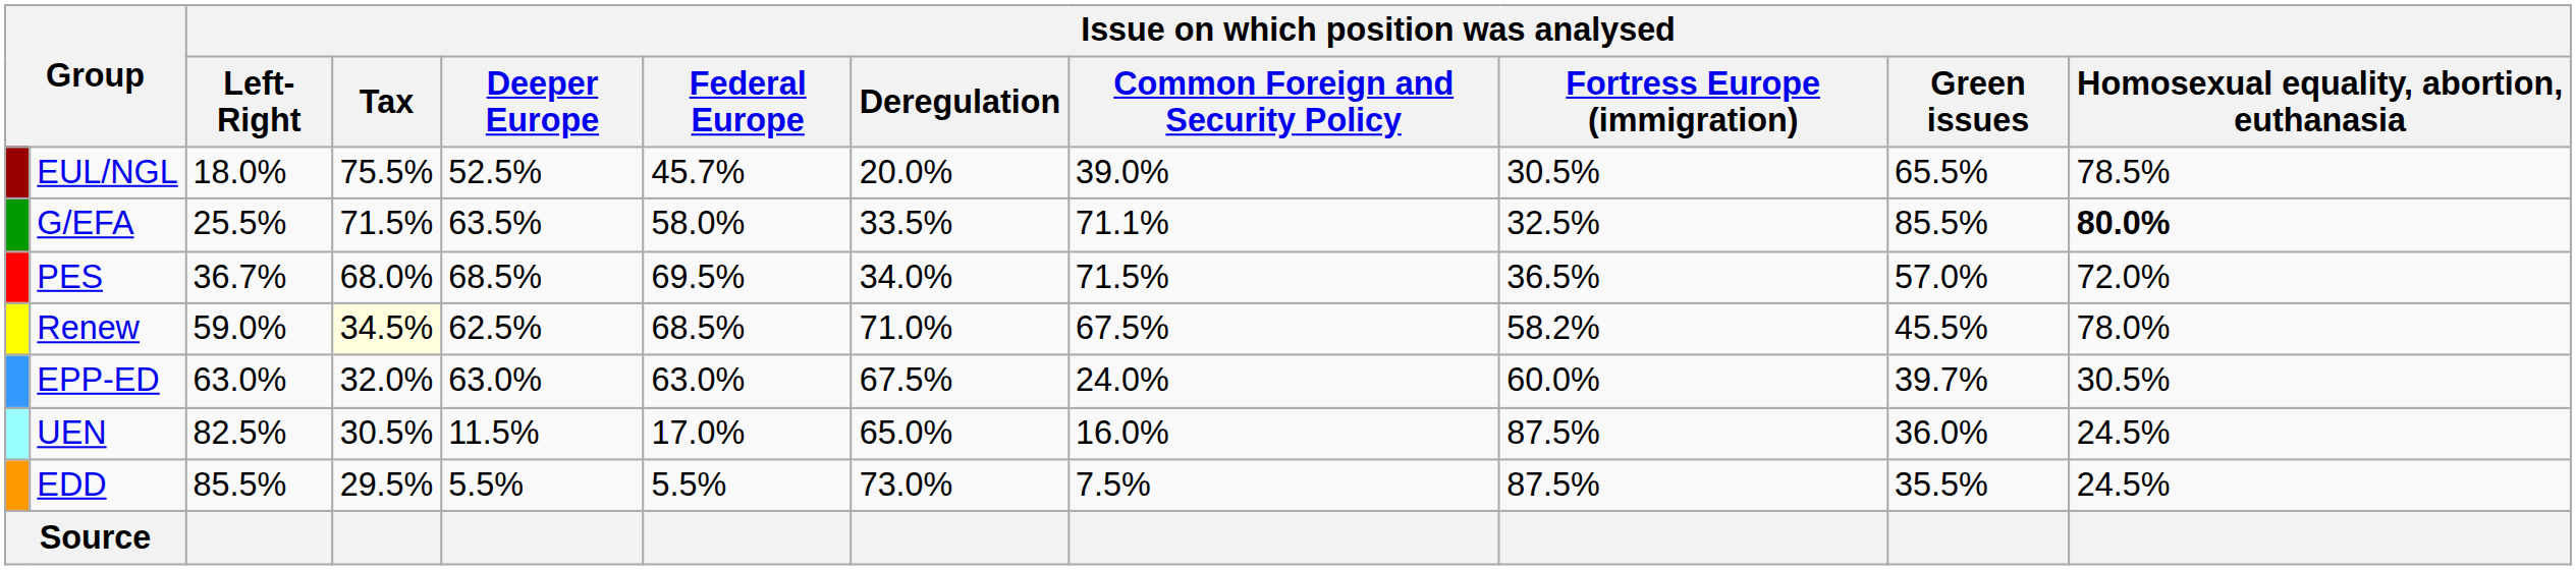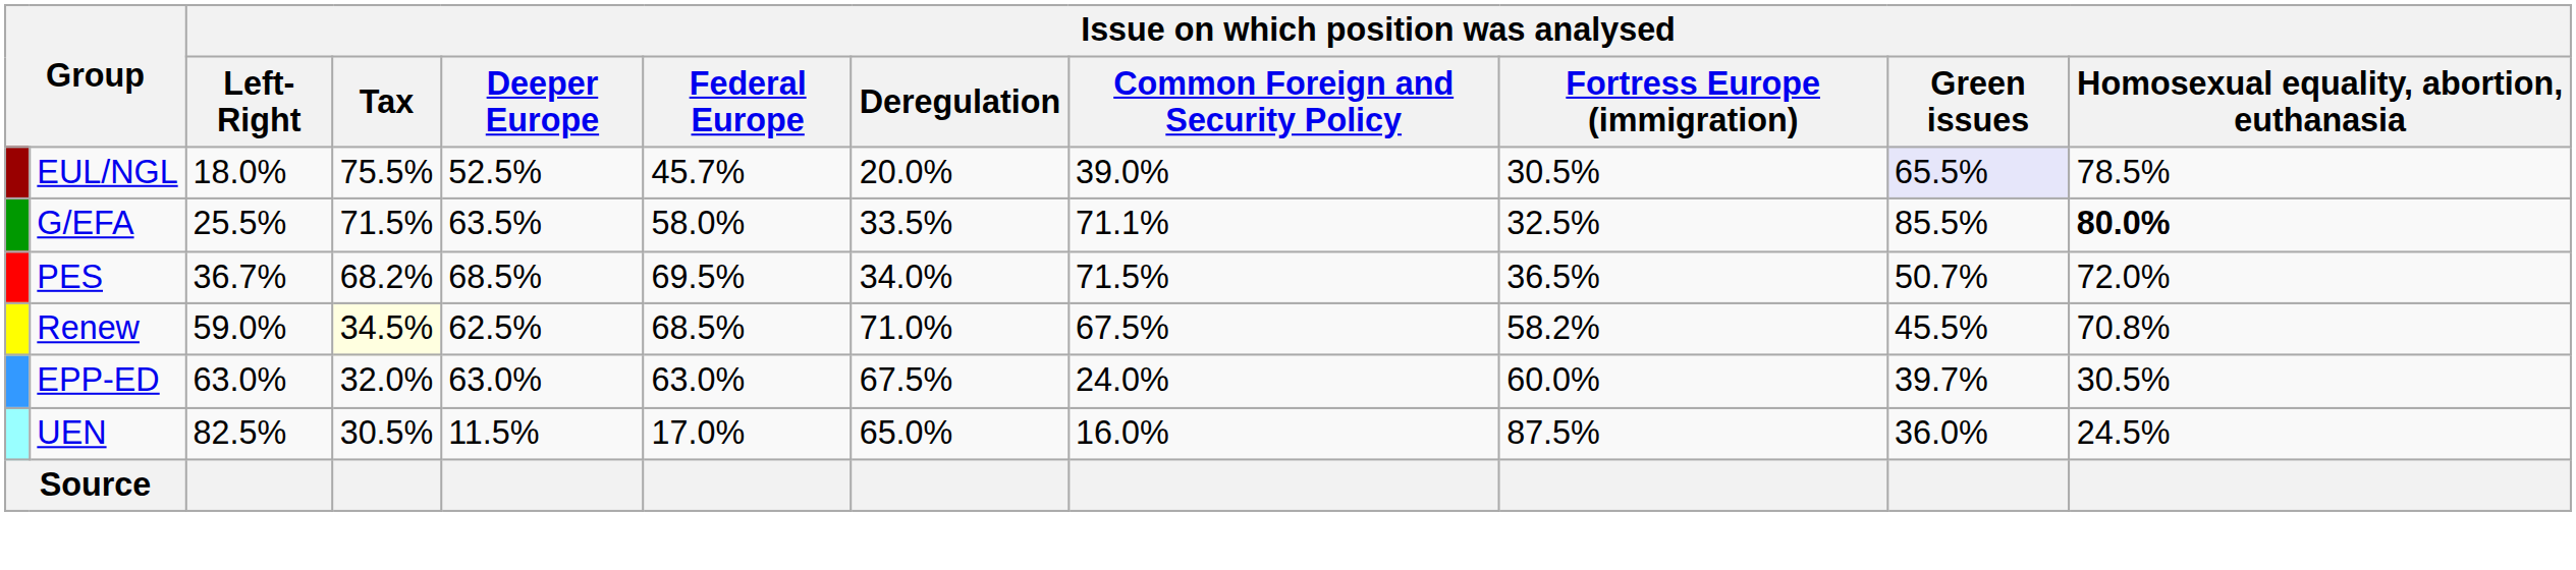EUL/NGL | Issue on which position was analysed / Green issues: no background -> lavender background
PES | Issue on which position was analysed / Tax: 68.0% -> 68.2%
PES | Issue on which position was analysed / Green issues: 57.0% -> 50.7%
Renew | column 11: 78.0% -> 70.8%
- row: EDD | 85.5% | 29.5% | 5.5% | 5.5% | 73.0% | 7.5% | 87.5% | 35.5% | 24.5%
